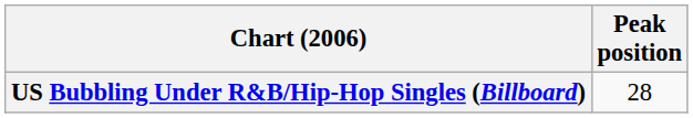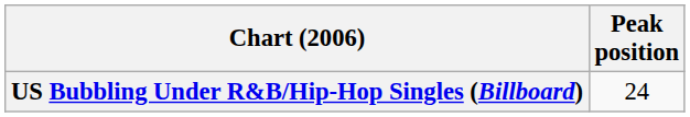US Bubbling Under R&B/Hip-Hop Singles (Billboard) | Peak position: 28 -> 24
